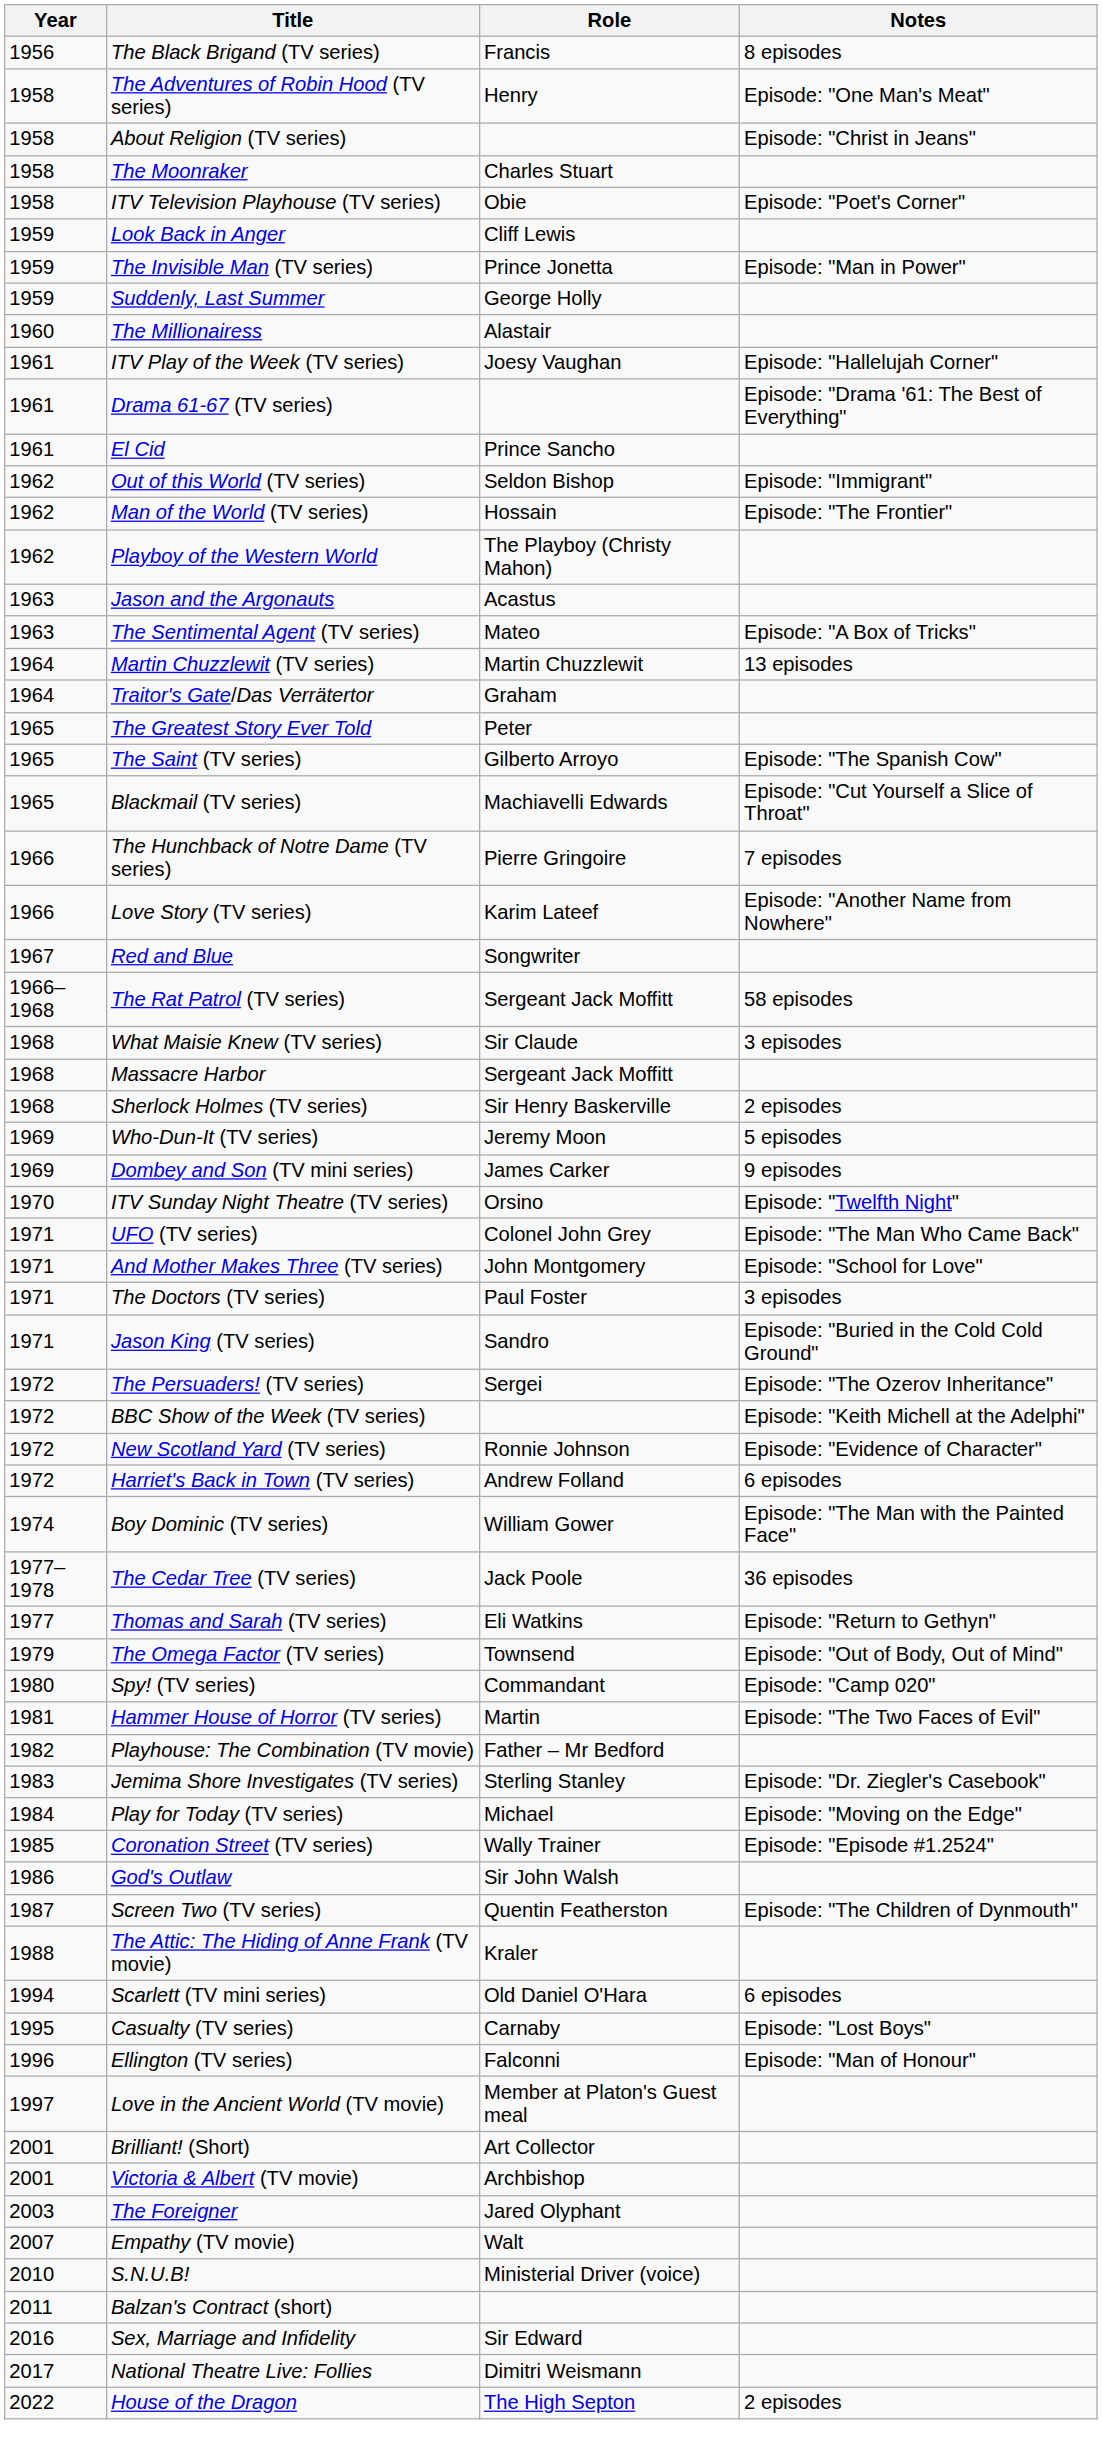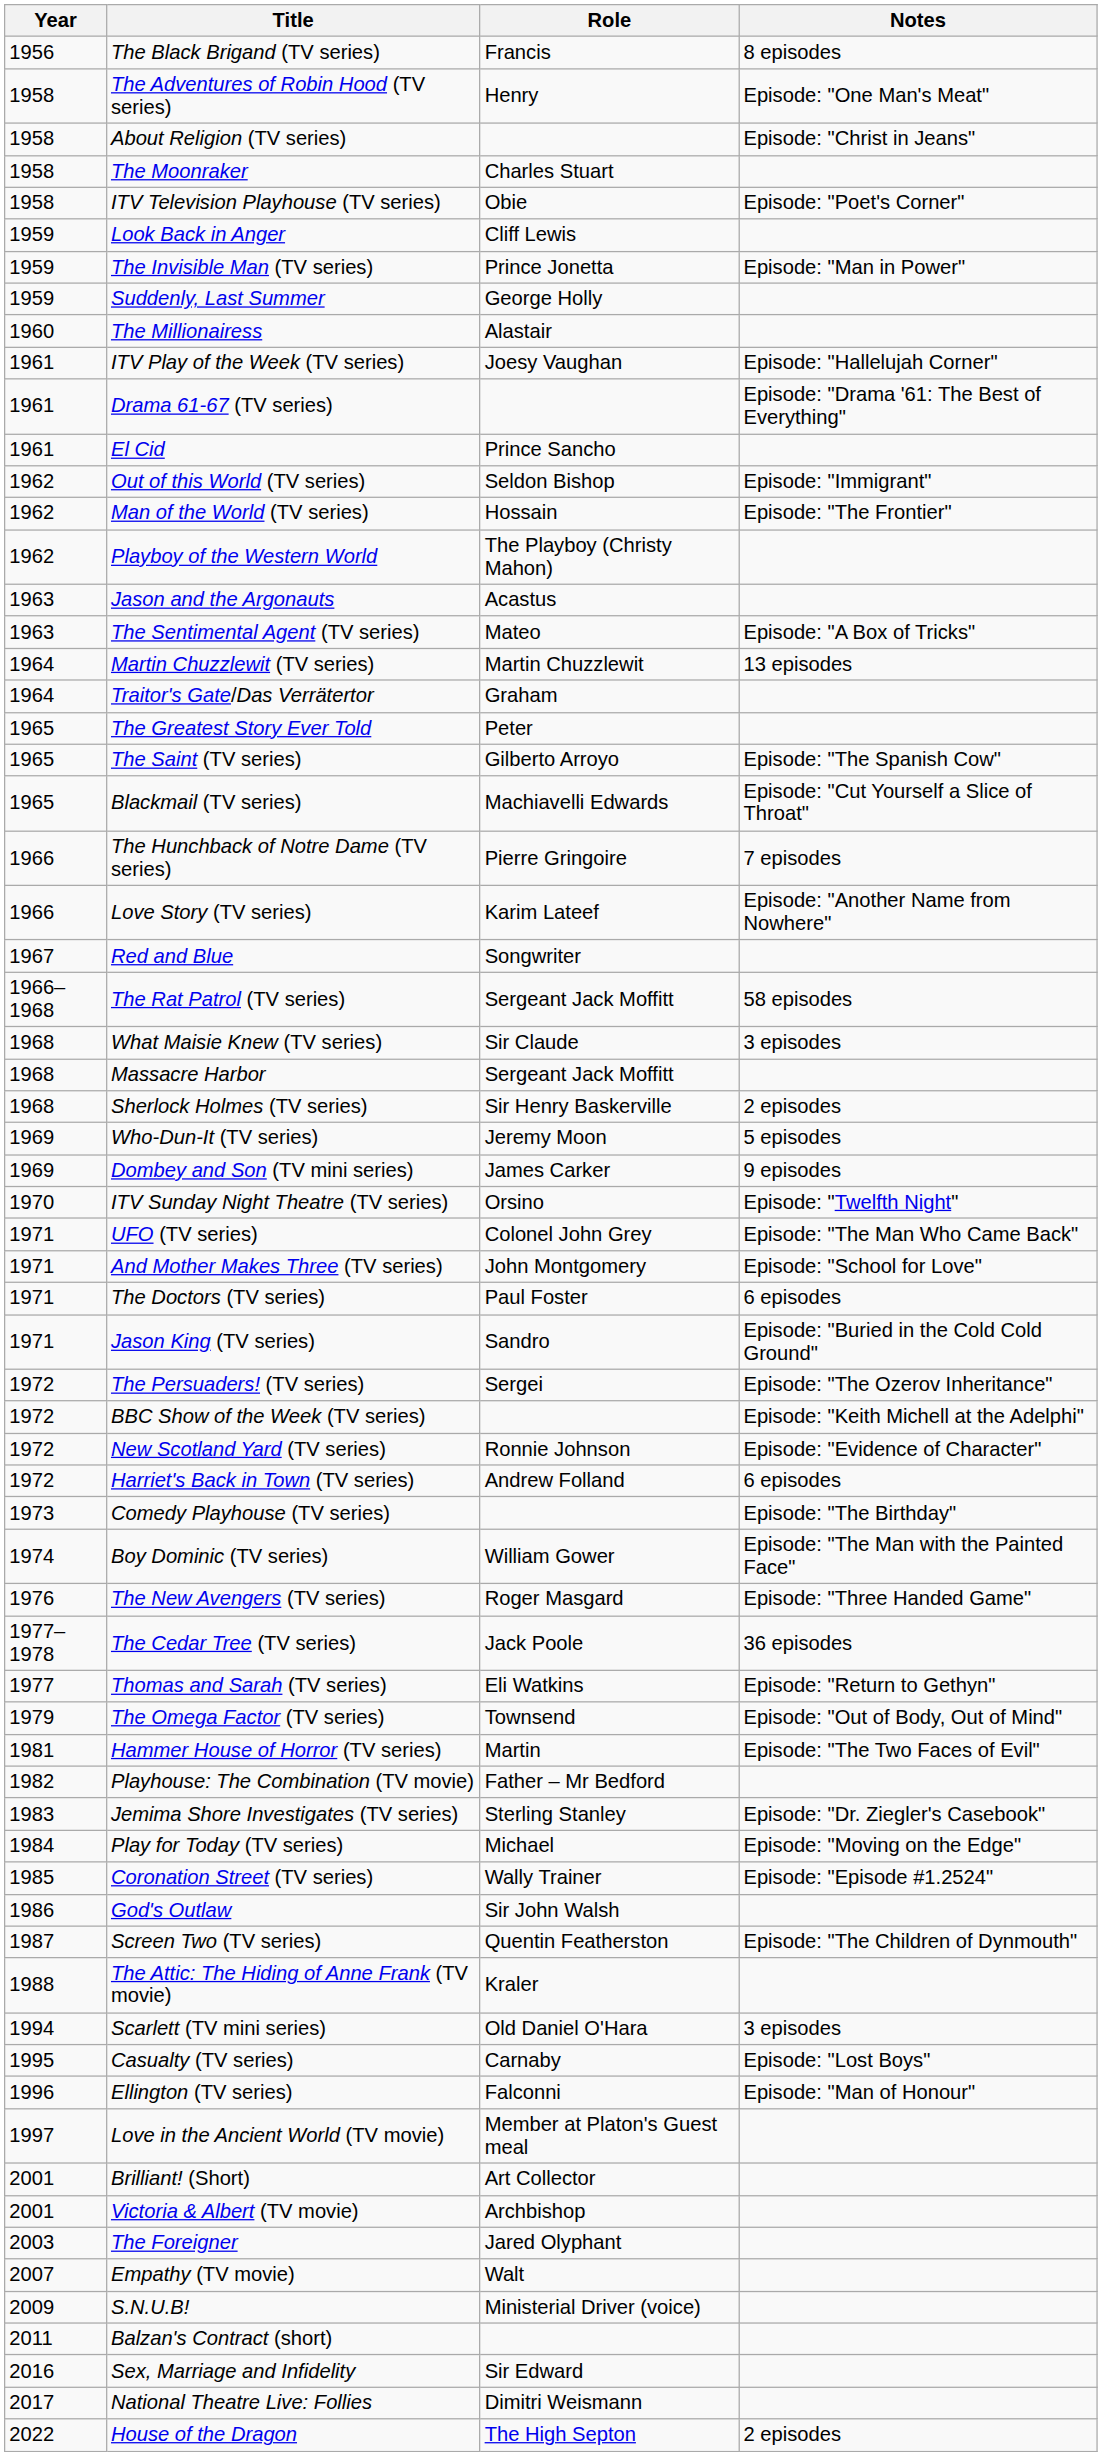The Doctors (TV series) | Notes: 3 episodes -> 6 episodes
+ row: 1973 | Comedy Playhouse (TV series) | Episode: "The Birthday"
+ row: 1976 | The New Avengers (TV series) | Roger Masgard | Episode: "Three Handed Game"
- row: 1980 | Spy! (TV series) | Commandant | Episode: "Camp 020"
Scarlett (TV mini series) | Notes: 6 episodes -> 3 episodes
S.N.U.B! | Year: 2010 -> 2009
